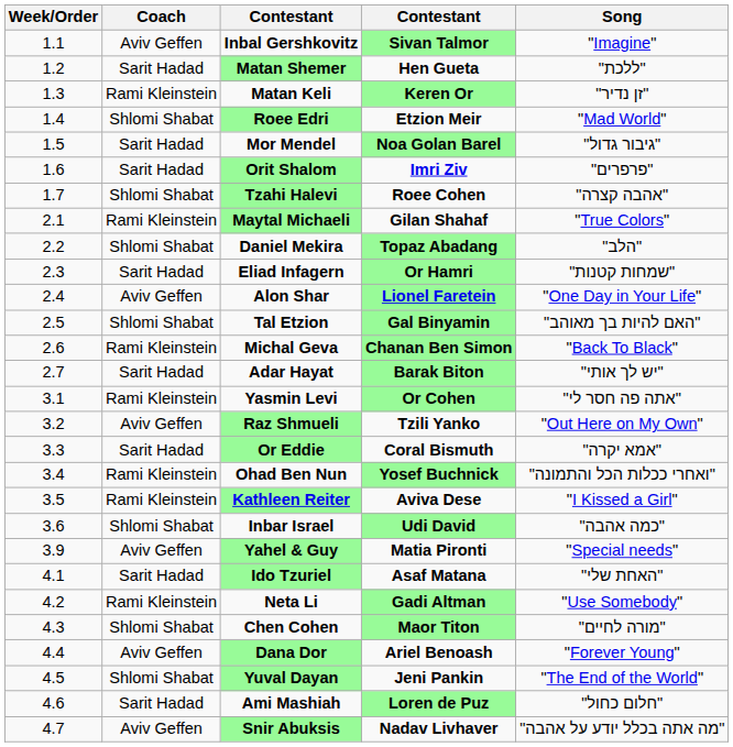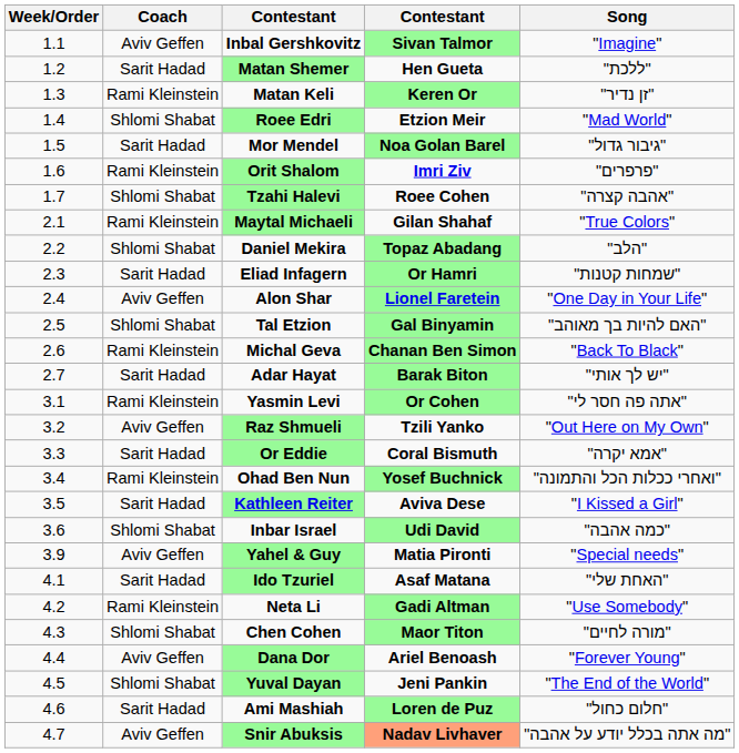Orit Shalom | Coach: Sarit Hadad -> Rami Kleinstein
Kathleen Reiter | Coach: Rami Kleinstein -> Sarit Hadad
Snir Abuksis | column 4: no background -> lightsalmon background
